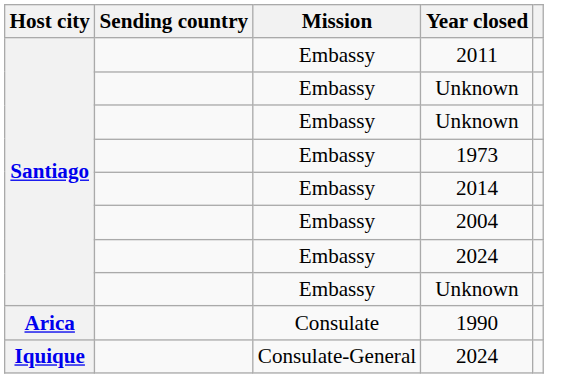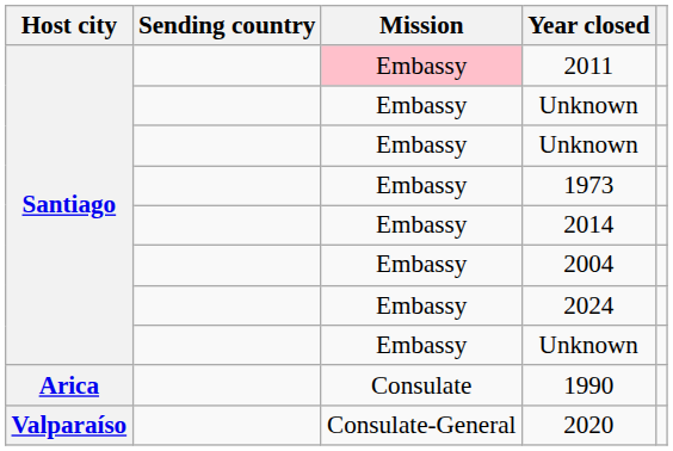2011 | Mission: no background -> pink background
- row: Iquique | Consulate-General | 2024
+ row: Valparaíso | Consulate-General | 2020
